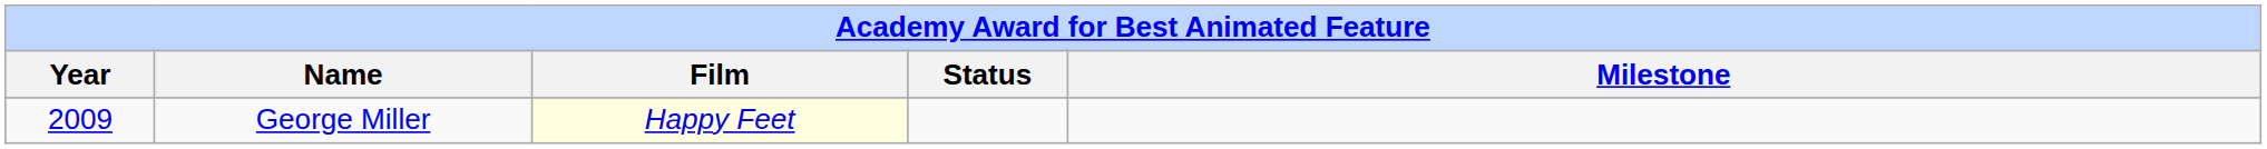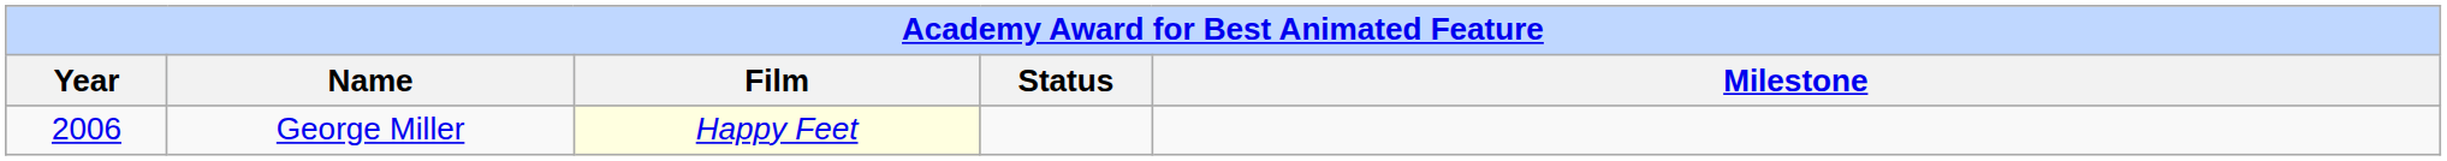George Miller | Year: 2009 -> 2006
